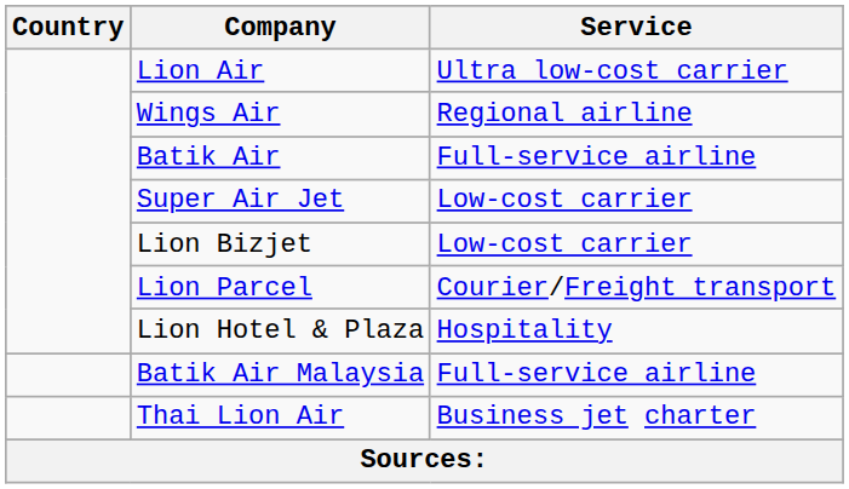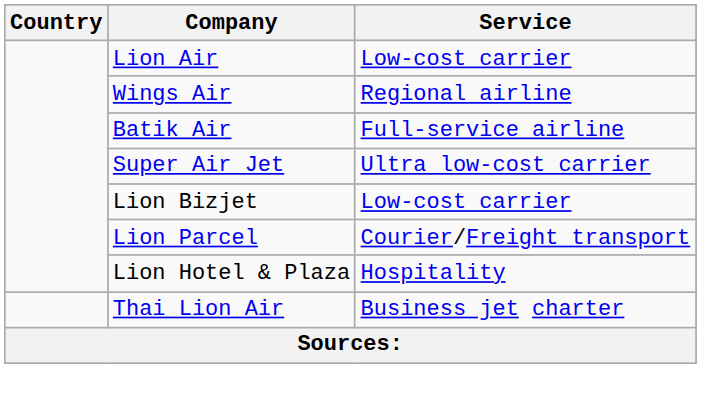Lion Air | Service: Ultra low-cost carrier -> Low-cost carrier
Super Air Jet | Service: Low-cost carrier -> Ultra low-cost carrier
- row: Batik Air Malaysia | Full-service airline
